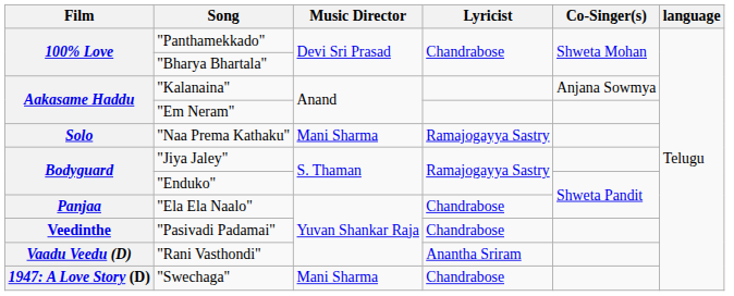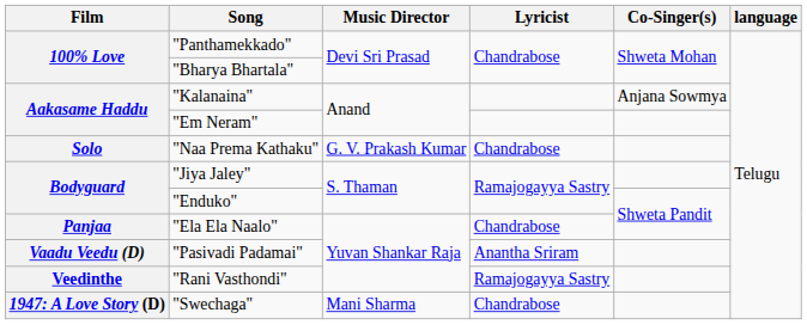"Naa Prema Kathaku" | Music Director: Mani Sharma -> G. V. Prakash Kumar
"Naa Prema Kathaku" | Lyricist: Ramajogayya Sastry -> Chandrabose
"Pasivadi Padamai" | Film: Veedinthe -> Vaadu Veedu (D)
"Pasivadi Padamai" | Lyricist: Chandrabose -> Anantha Sriram
"Rani Vasthondi" | Film: Vaadu Veedu (D) -> Veedinthe
"Rani Vasthondi" | Lyricist: Anantha Sriram -> Ramajogayya Sastry
